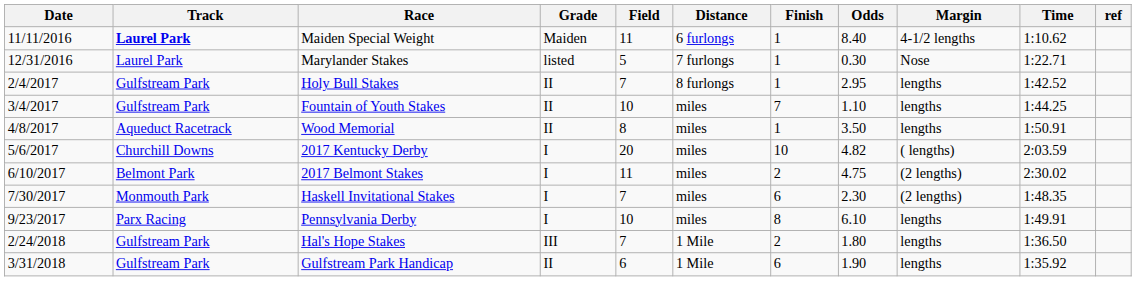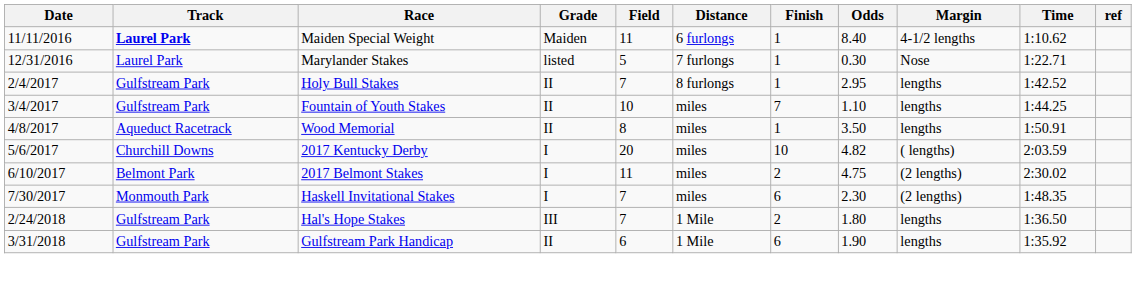- row: 9/23/2017 | Parx Racing | Pennsylvania Derby | I | 10 | miles | 8 | 6.10 | lengths | 1:49.91
